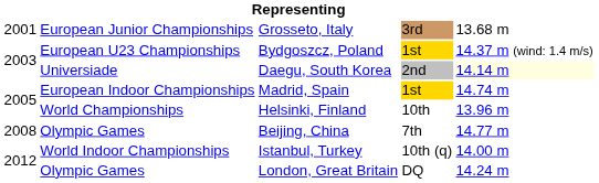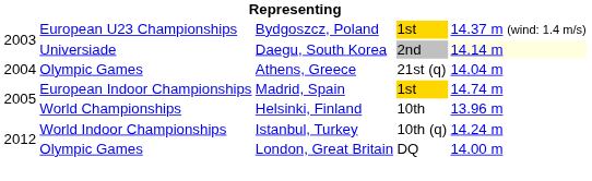- row: 2001 | European Junior Championships | Grosseto, Italy | 3rd | 13.68 m
+ row: 2004 | Olympic Games | Athens, Greece | 21st (q) | 14.04 m
- row: 2008 | Olympic Games | Beijing, China | 7th | 14.77 m
Istanbul, Turkey | column 5: 14.00 m -> 14.24 m
London, Great Britain | column 5: 14.24 m -> 14.00 m
